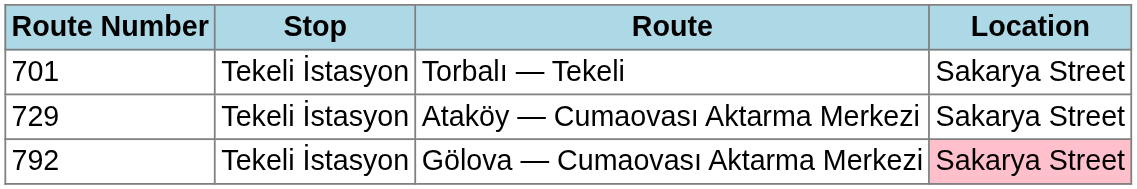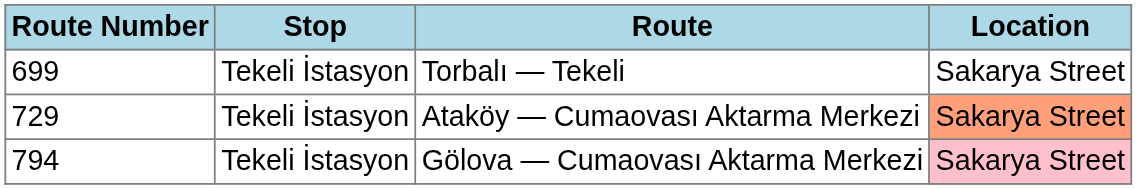Torbalı — Tekeli | Route Number: 701 -> 699
Ataköy — Cumaovası Aktarma Merkezi | Location: no background -> lightsalmon background
Gölova — Cumaovası Aktarma Merkezi | Route Number: 792 -> 794
